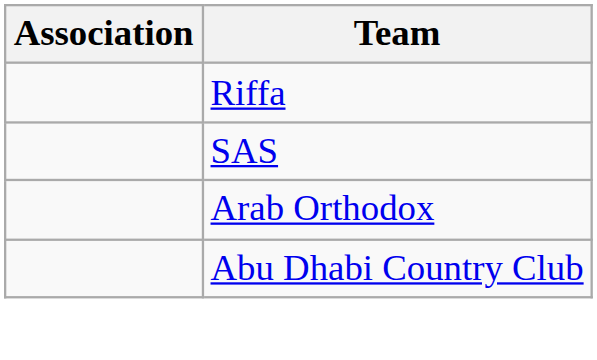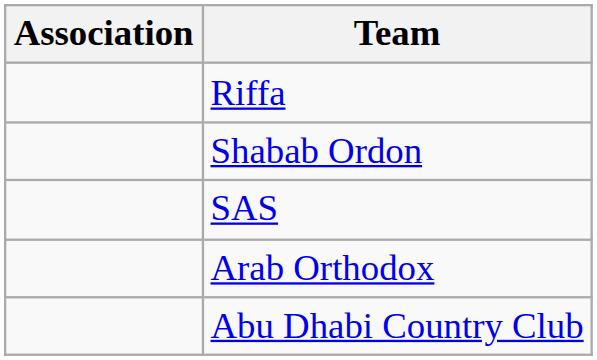+ row: Shabab Ordon
